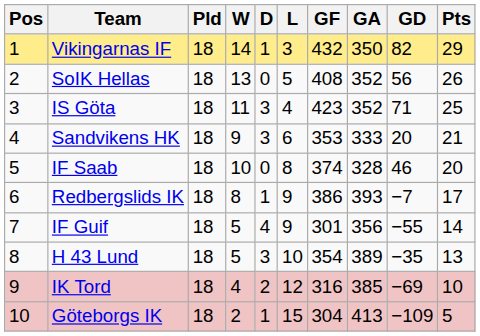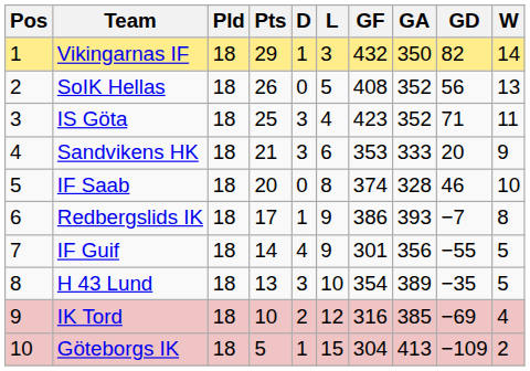columns swapped: W <-> Pts
